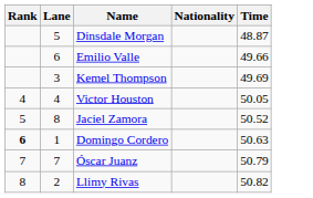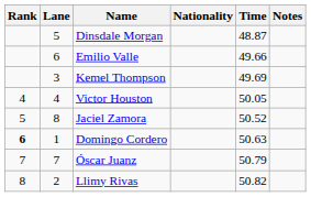+ column: Notes
